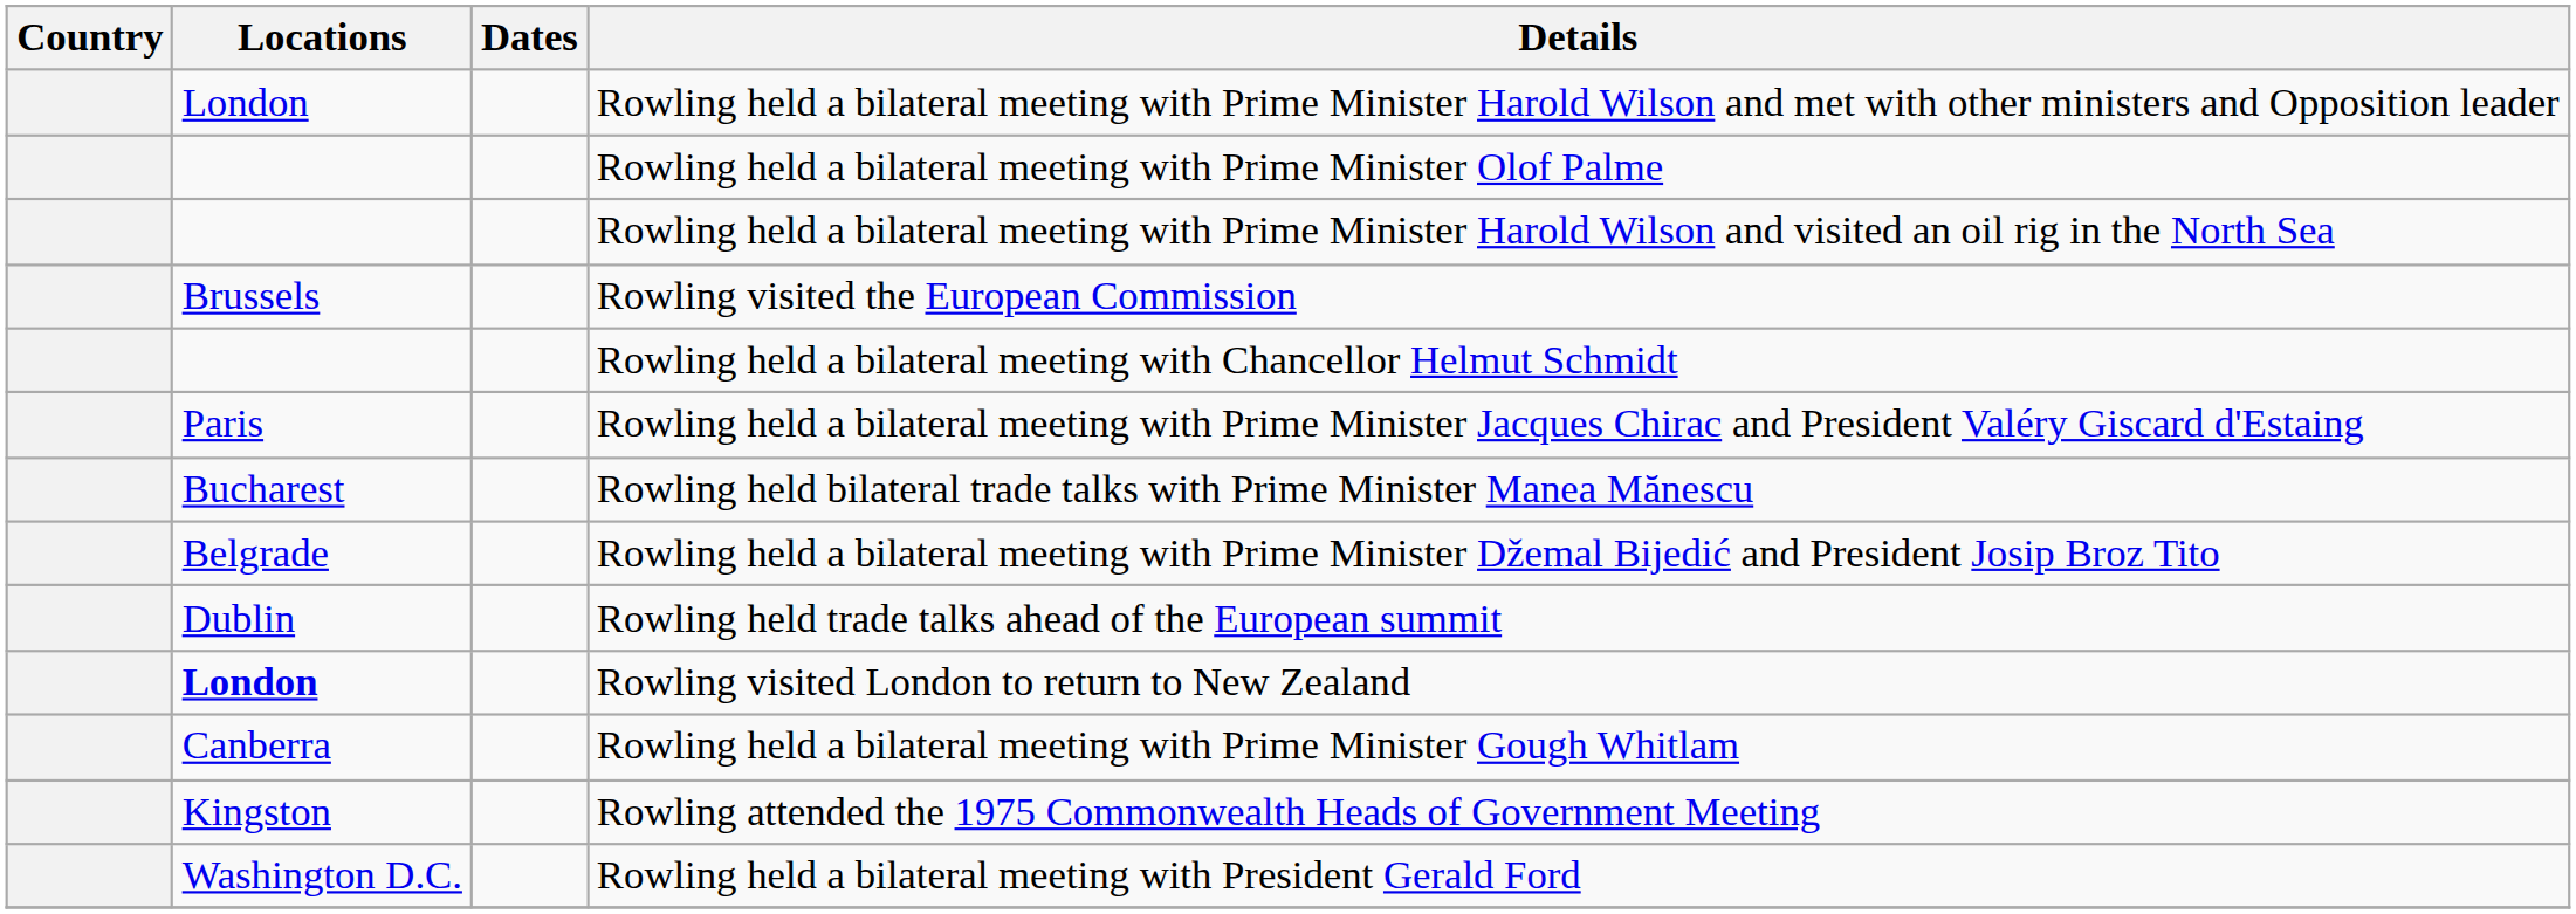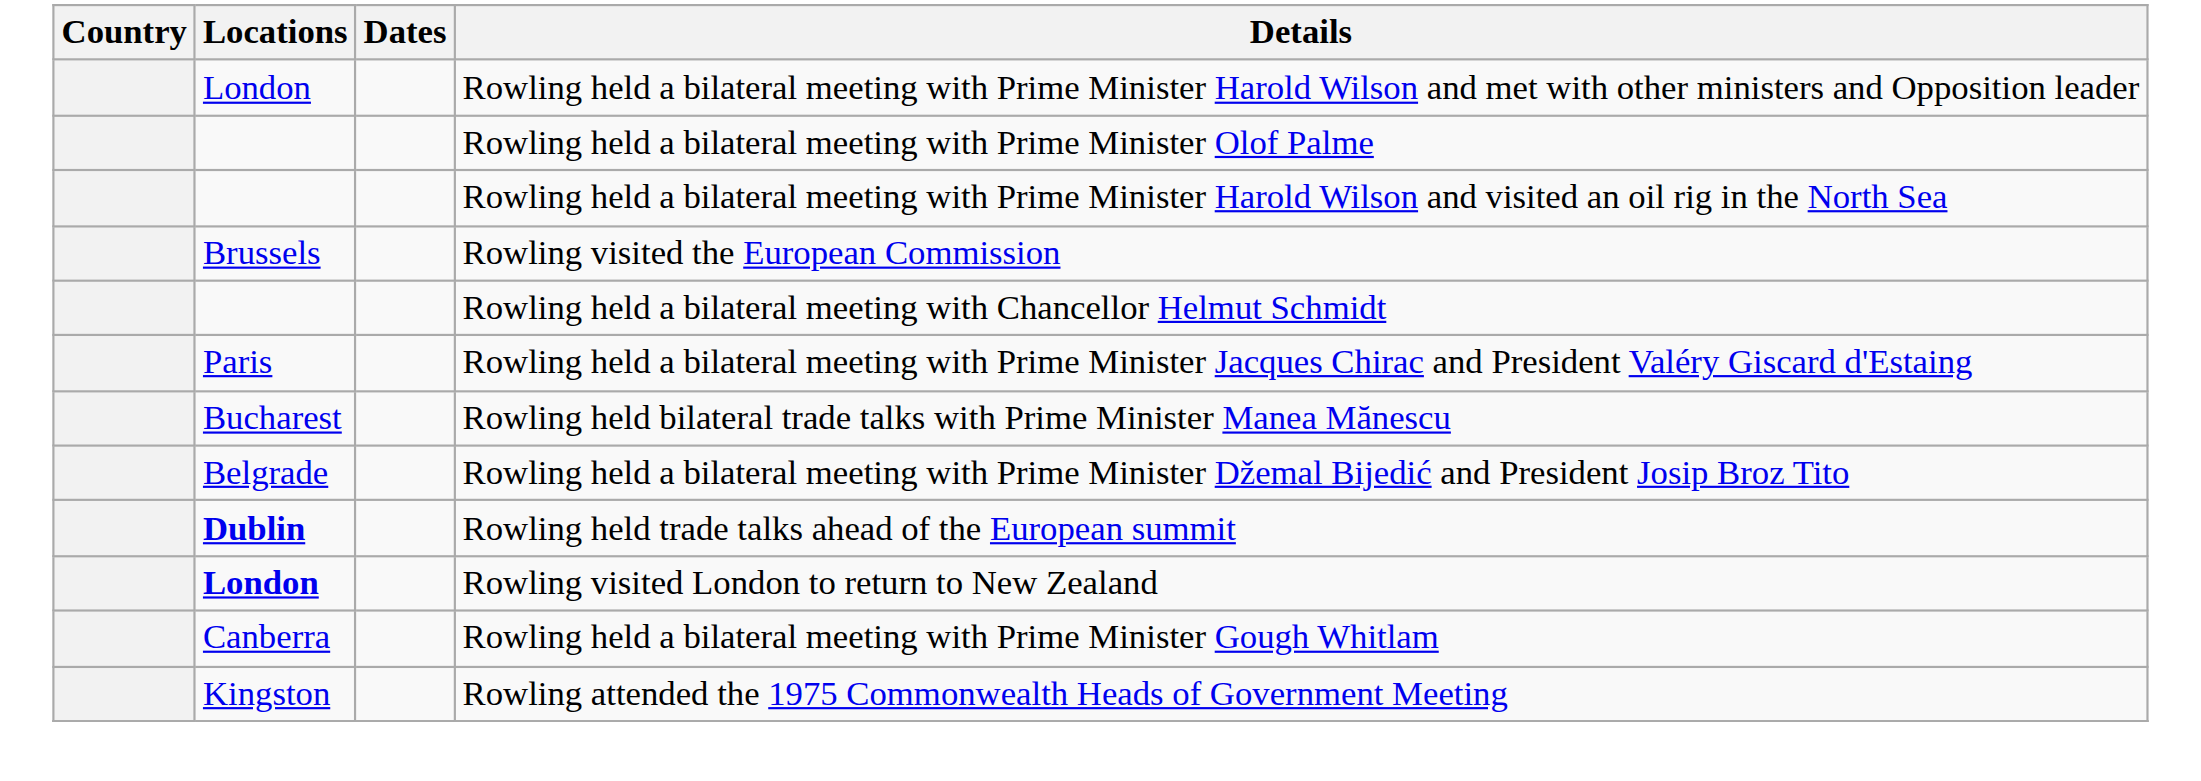Rowling held trade talks ahead of the European summit | Locations: normal -> bold
- row: Washington D.C. | Rowling held a bilateral meeting with President Gerald Ford
